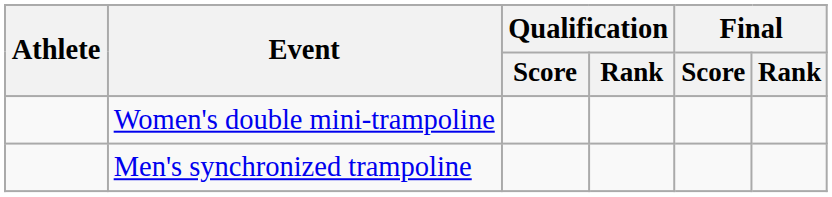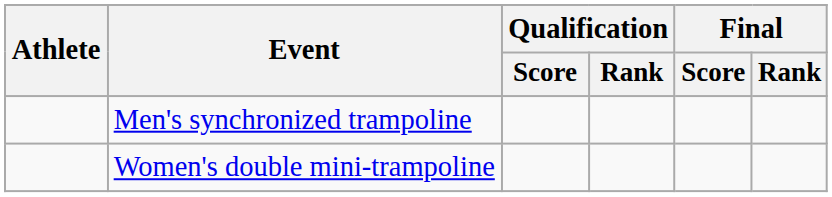rows swapped: Men's synchronized trampoline <-> Women's double mini-trampoline
